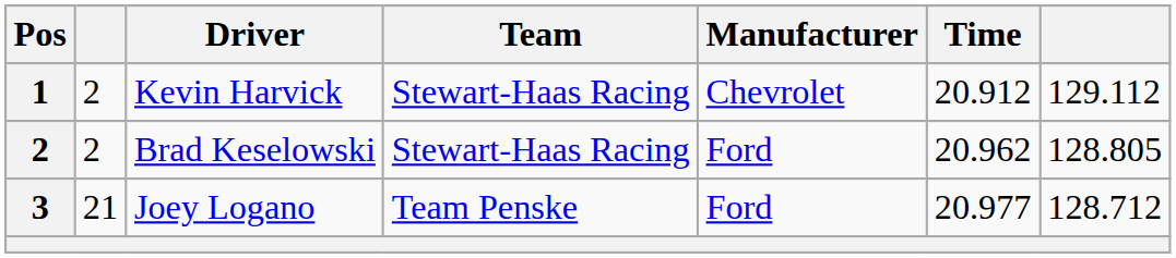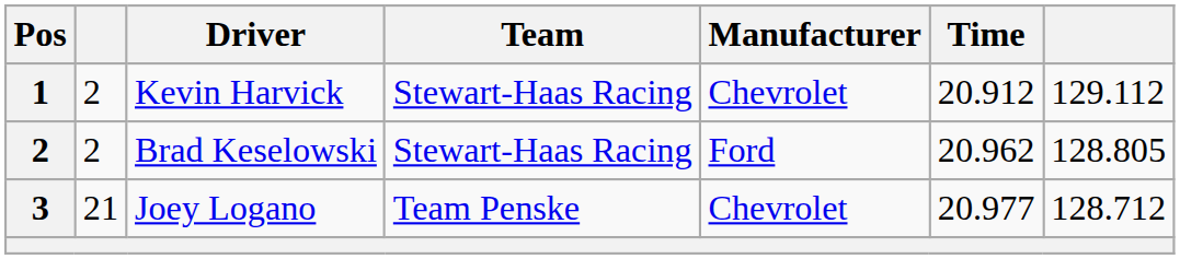Joey Logano | Manufacturer: Ford -> Chevrolet
